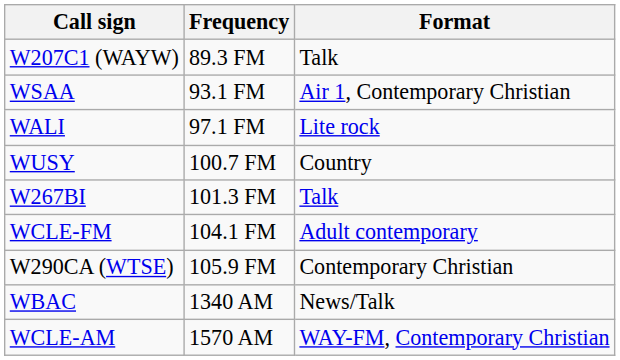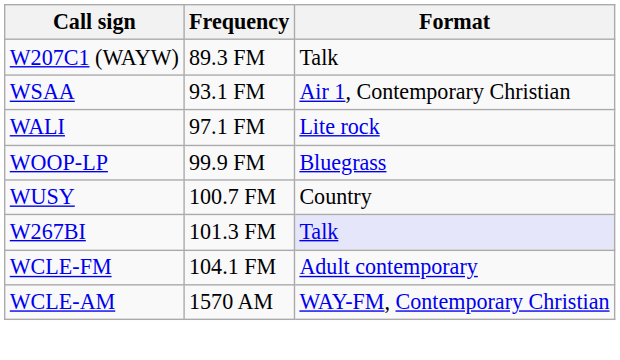+ row: WOOP-LP | 99.9 FM | Bluegrass
W267BI | Format: no background -> lavender background
- row: W290CA (WTSE) | 105.9 FM | Contemporary Christian
- row: WBAC | 1340 AM | News/Talk
